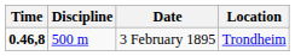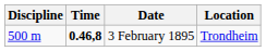columns swapped: Discipline <-> Time
